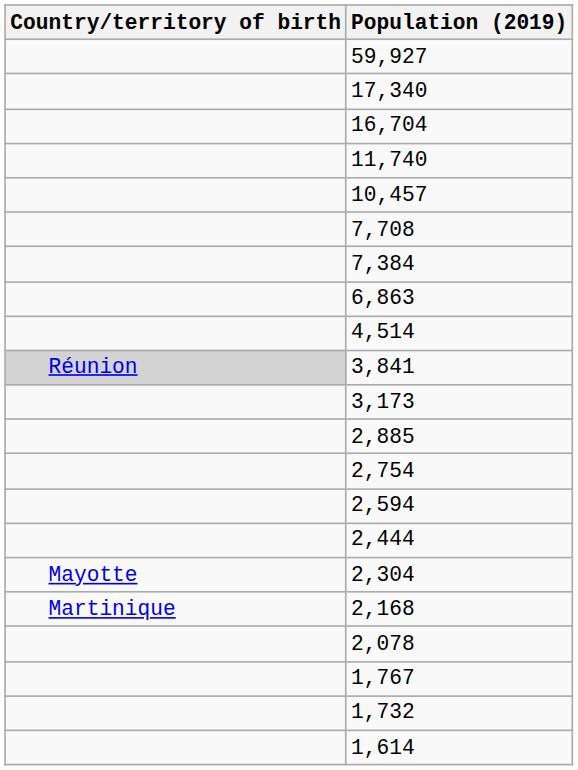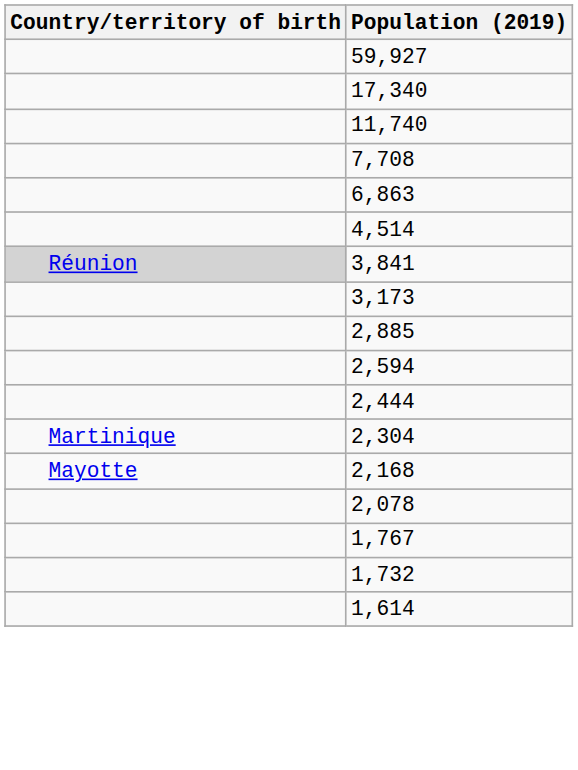- row: 16,704
- row: 10,457
- row: 7,384
- row: 2,754
2,304 | Country/territory of birth: Mayotte -> Martinique
2,168 | Country/territory of birth: Martinique -> Mayotte
